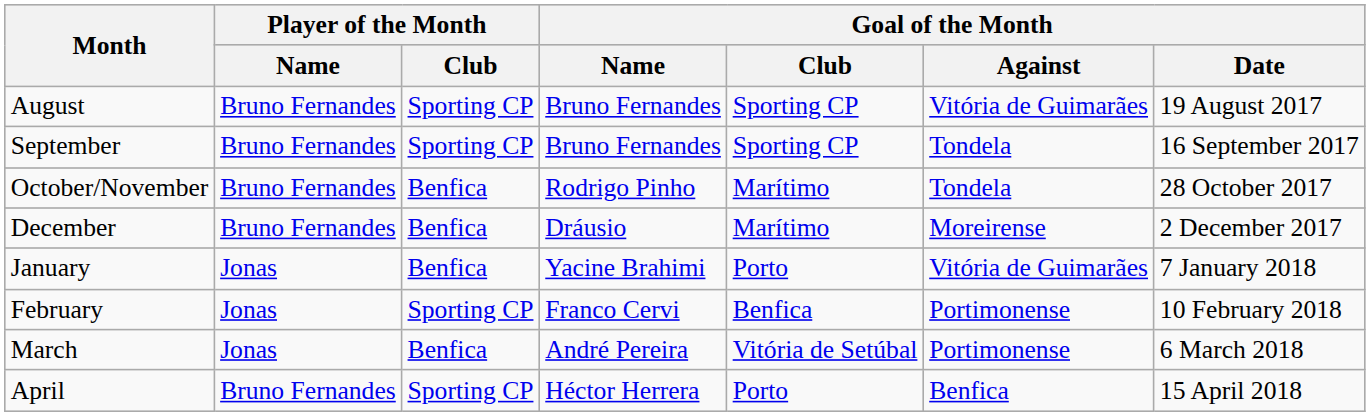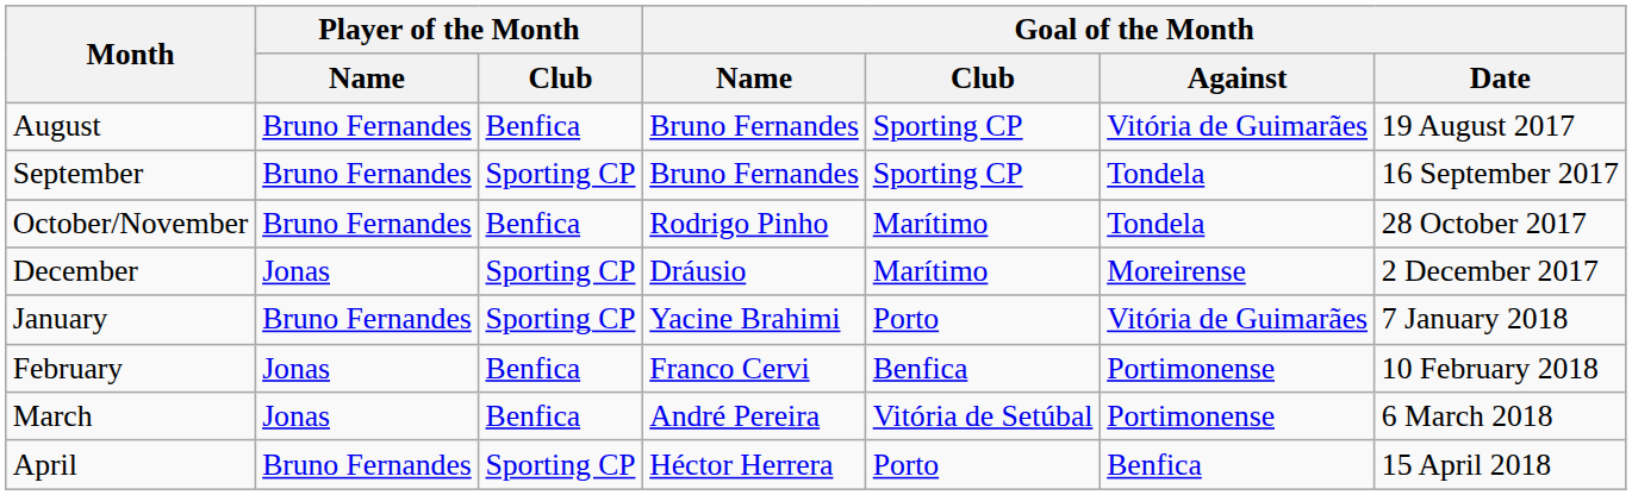August | Player of the Month / Club: Sporting CP -> Benfica
December | Player of the Month / Name: Bruno Fernandes -> Jonas
December | Player of the Month / Club: Benfica -> Sporting CP
January | Player of the Month / Name: Jonas -> Bruno Fernandes
January | Player of the Month / Club: Benfica -> Sporting CP
February | Player of the Month / Club: Sporting CP -> Benfica
